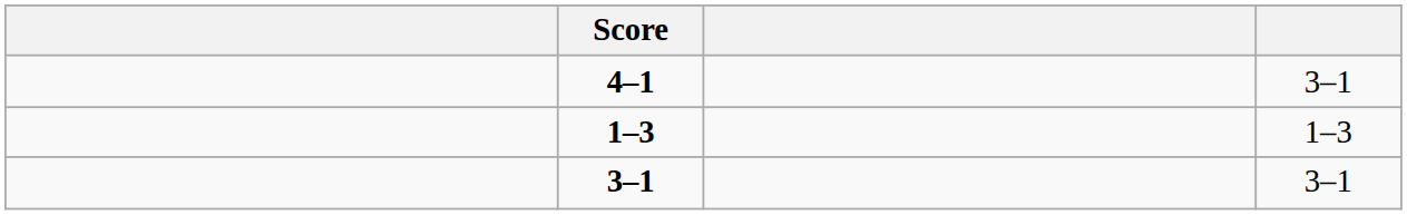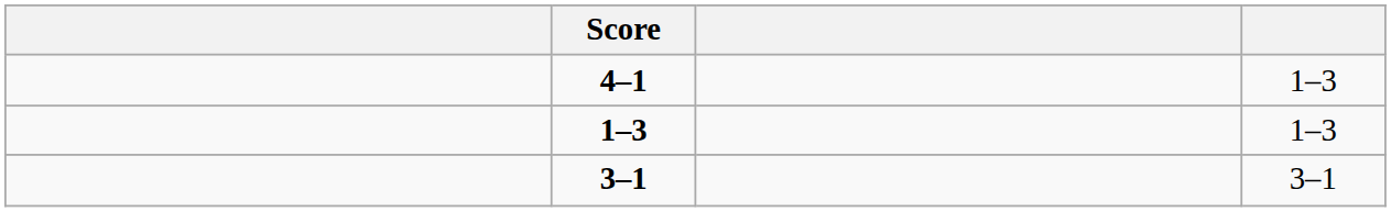4–1 | column 4: 3–1 -> 1–3
